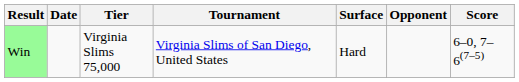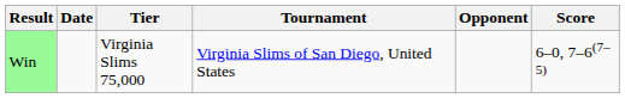- column: Surface | Hard
